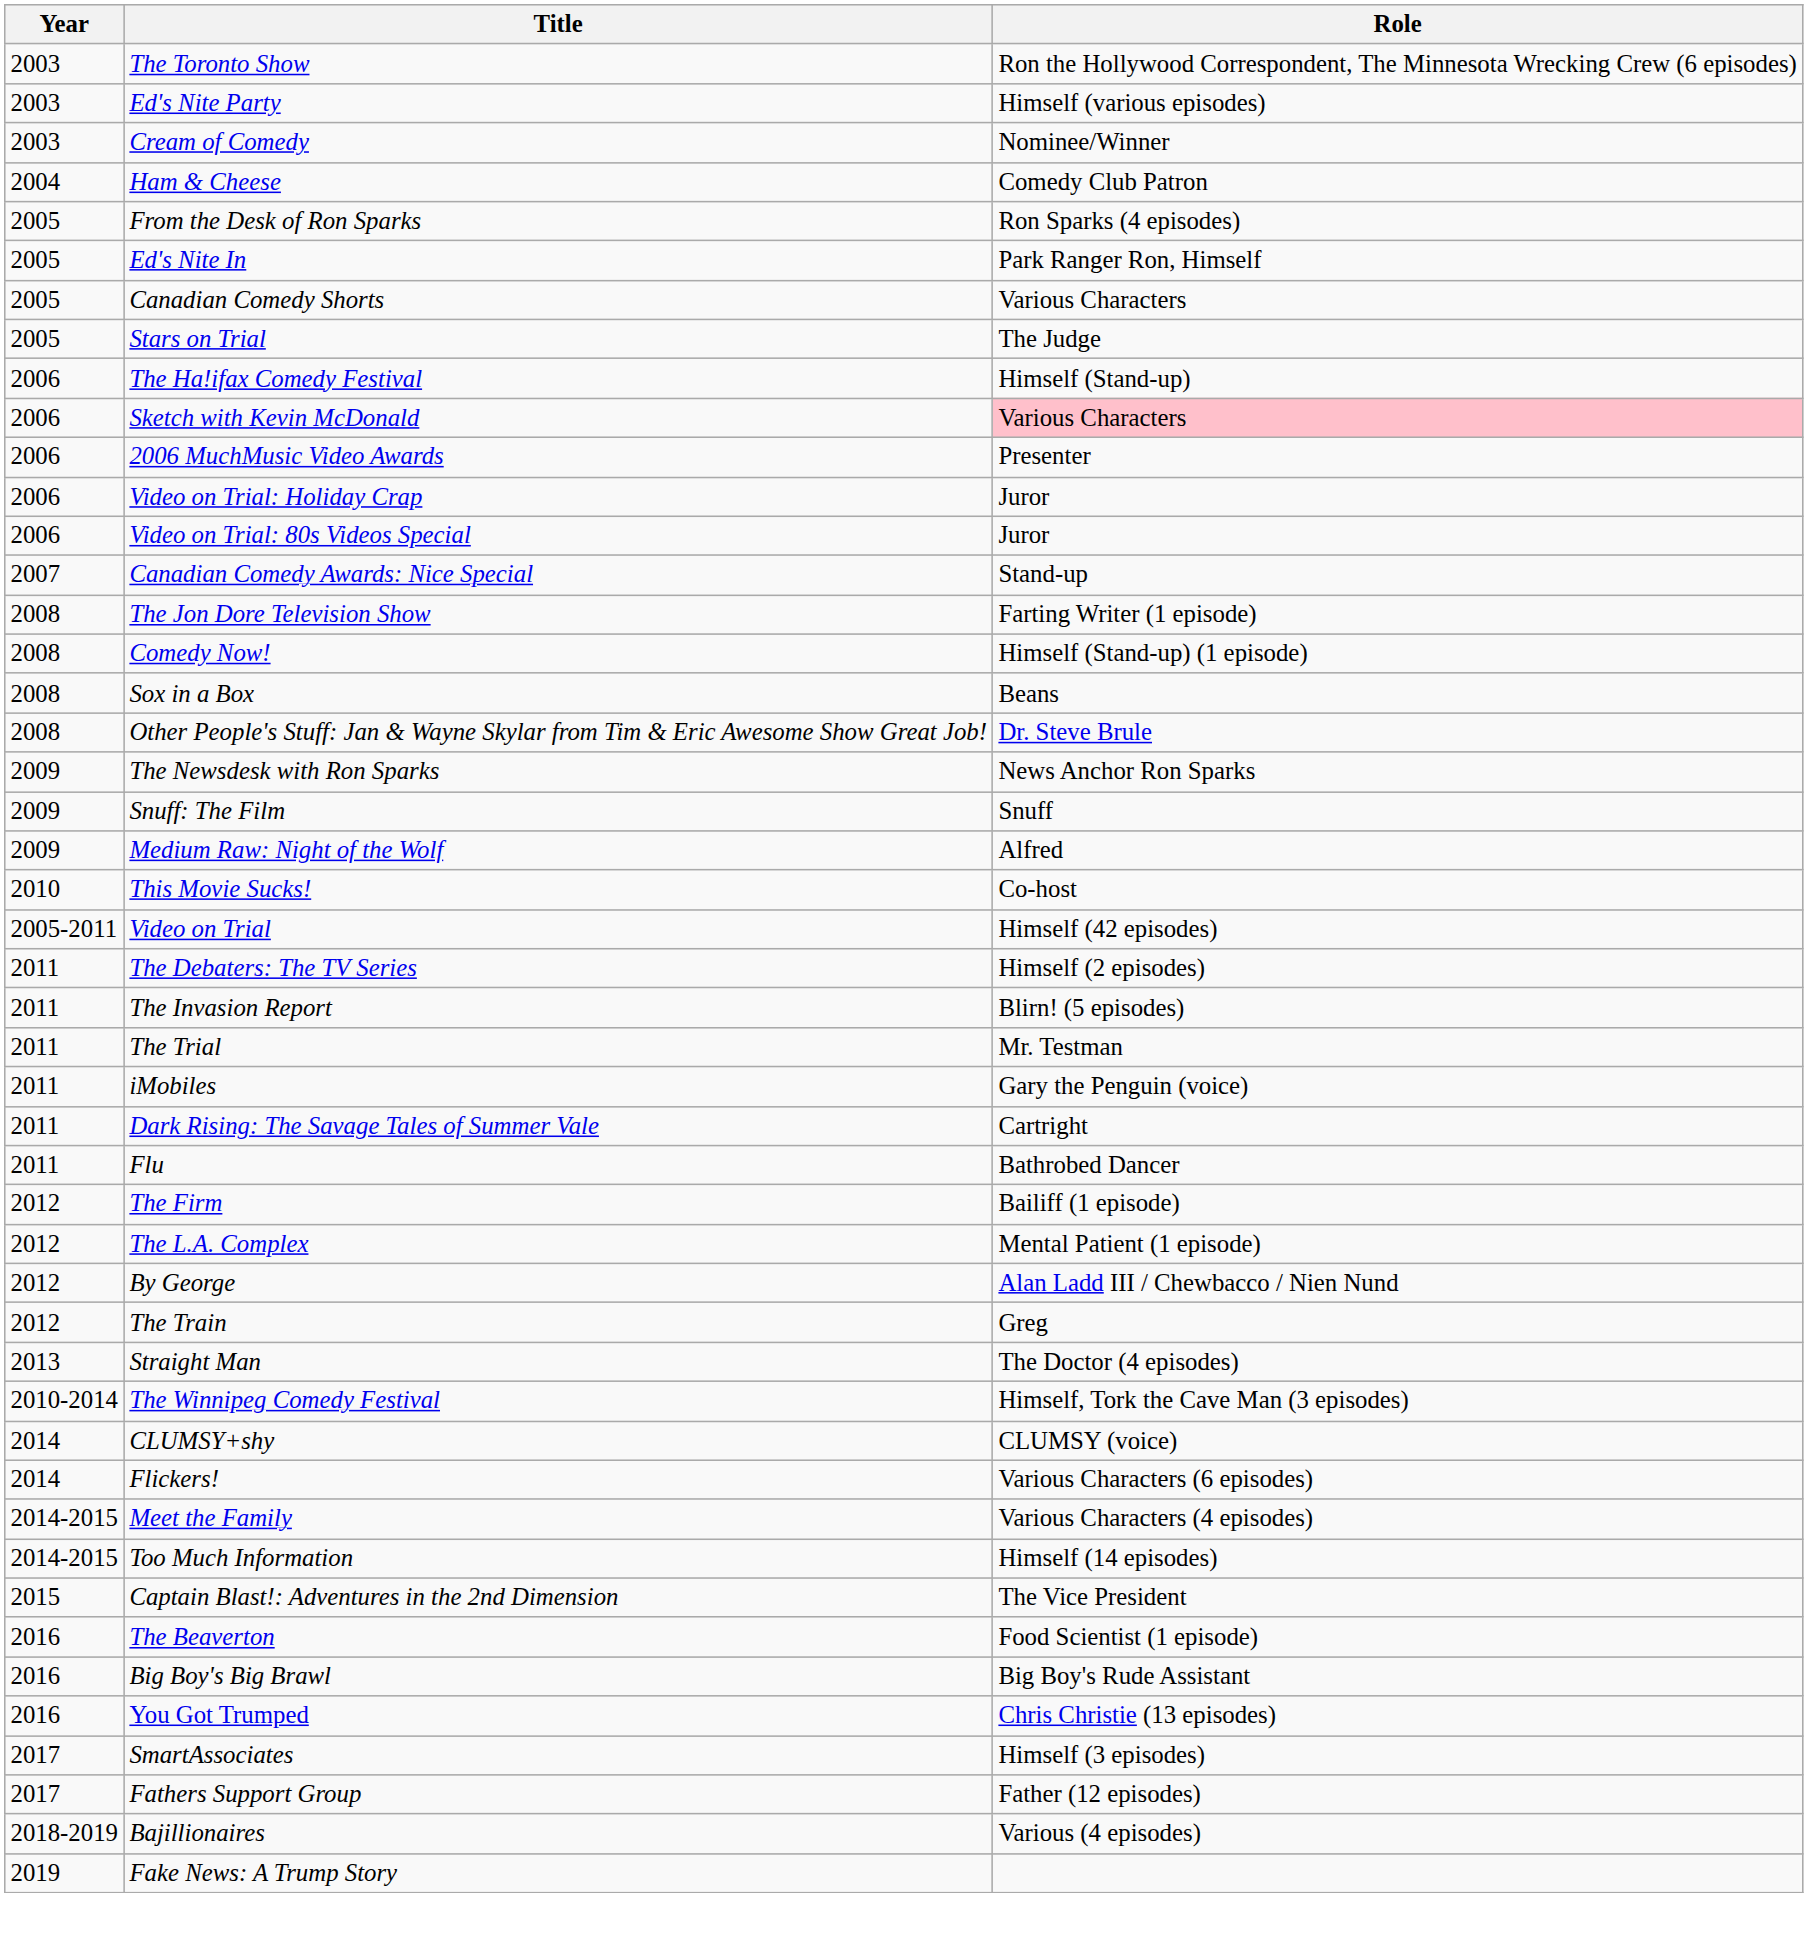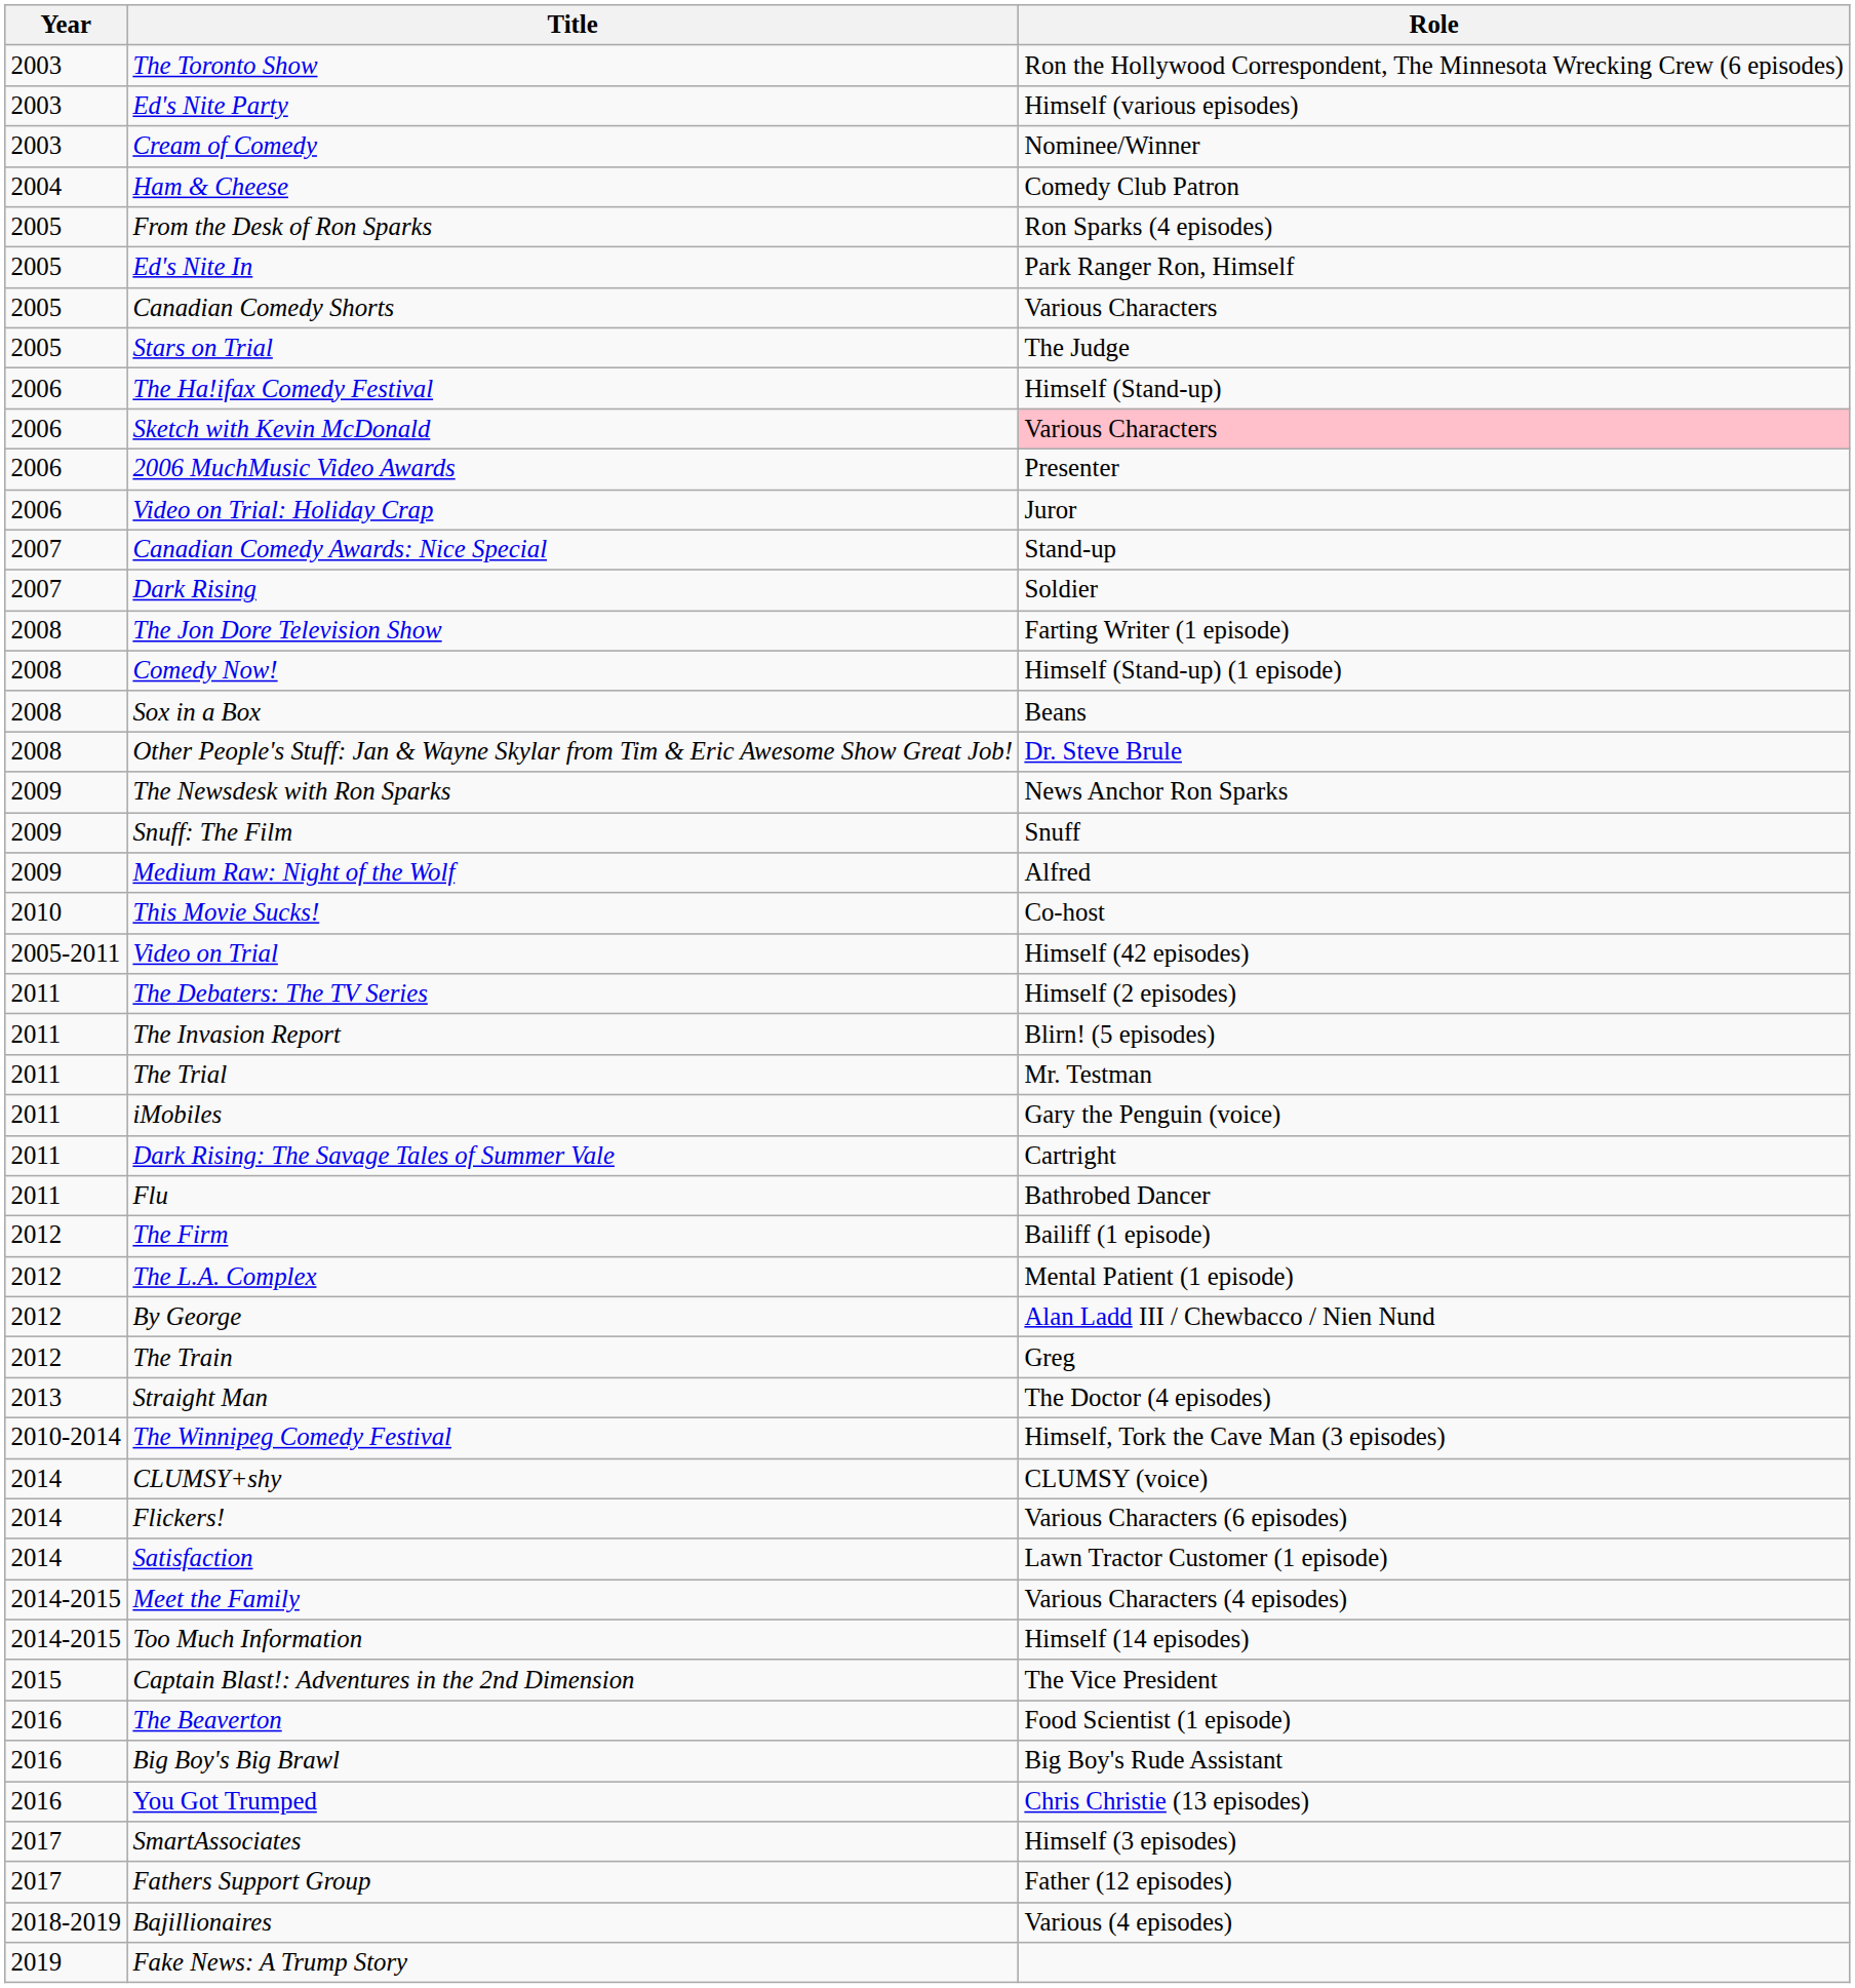- row: 2006 | Video on Trial: 80s Videos Special | Juror
+ row: 2007 | Dark Rising | Soldier
+ row: 2014 | Satisfaction | Lawn Tractor Customer (1 episode)
